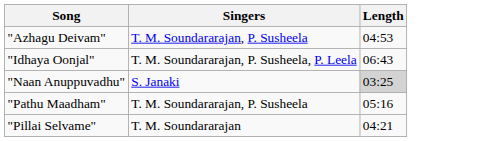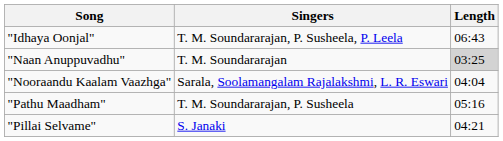- row: "Azhagu Deivam" | T. M. Soundararajan, P. Susheela | 04:53
"Naan Anuppuvadhu" | Singers: S. Janaki -> T. M. Soundararajan
+ row: "Nooraandu Kaalam Vaazhga" | Sarala, Soolamangalam Rajalakshmi, L. R. Eswari | 04:04
"Pillai Selvame" | Singers: T. M. Soundararajan -> S. Janaki
